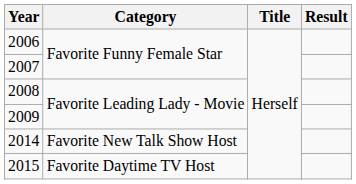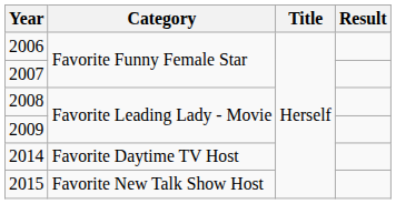2014 | Category: Favorite New Talk Show Host -> Favorite Daytime TV Host
2015 | Category: Favorite Daytime TV Host -> Favorite New Talk Show Host
